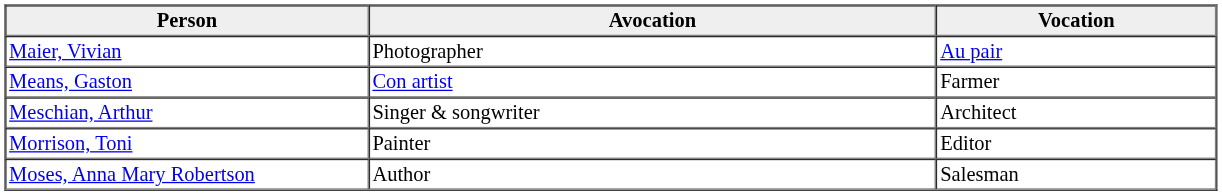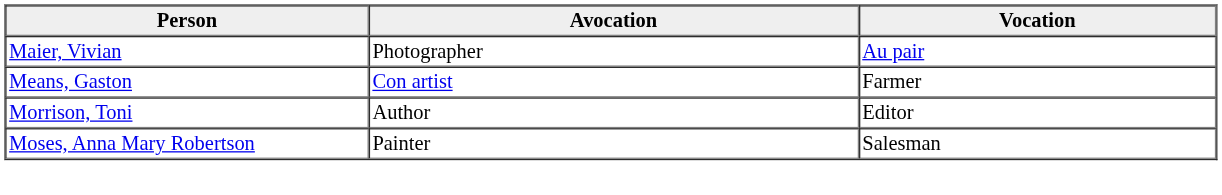- row: Meschian, Arthur | Singer & songwriter | Architect
Morrison, Toni | Avocation: Painter -> Author
Moses, Anna Mary Robertson | Avocation: Author -> Painter
